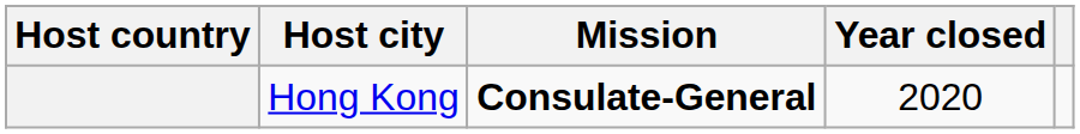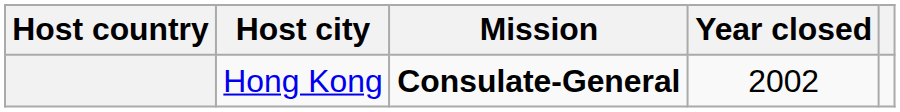Hong Kong | Year closed: 2020 -> 2002
